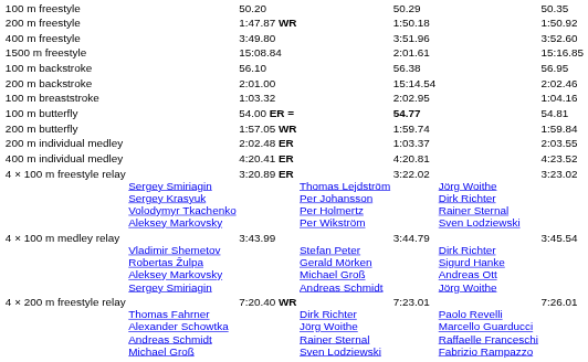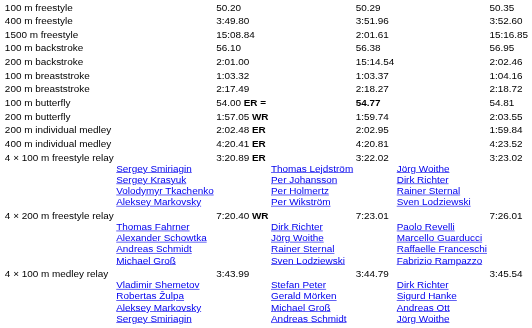- row: 200 m freestyle | 1:47.87 WR | 1:50.18 | 1:50.92
100 m breaststroke | column 5: 2:02.95 -> 1:03.37
+ row: 200 m breaststroke | 2:17.49 | 2:18.27 | 2:18.72
200 m butterfly | column 7: 1:59.84 -> 2:03.55
200 m individual medley | column 5: 1:03.37 -> 2:02.95
200 m individual medley | column 7: 2:03.55 -> 1:59.84
rows swapped: 4 × 200 m freestyle relay <-> 4 × 100 m medley relay
